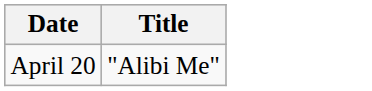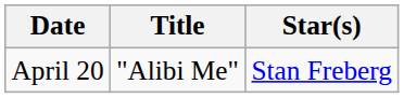+ column: Star(s) | Stan Freberg
